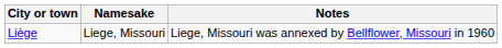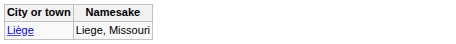- column: Notes | Liege, Missouri was annexed by Bellflower, Missouri in 1960
